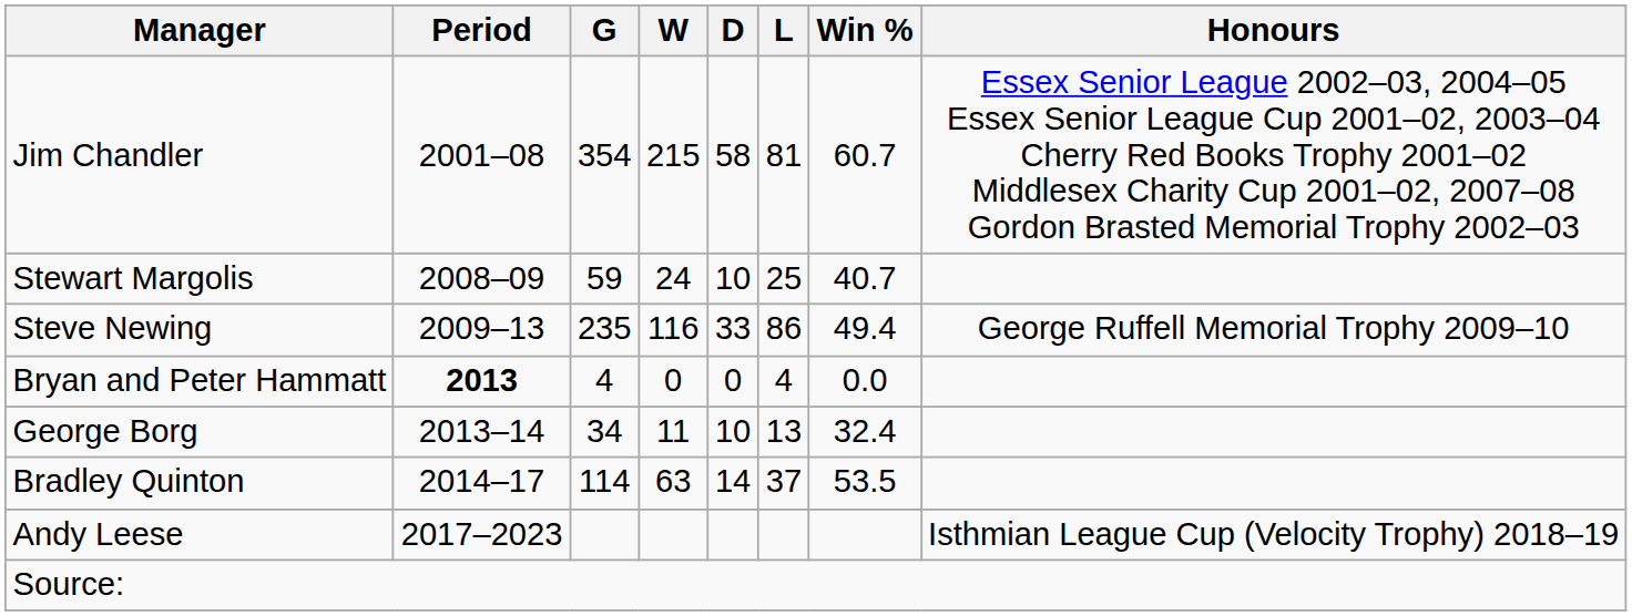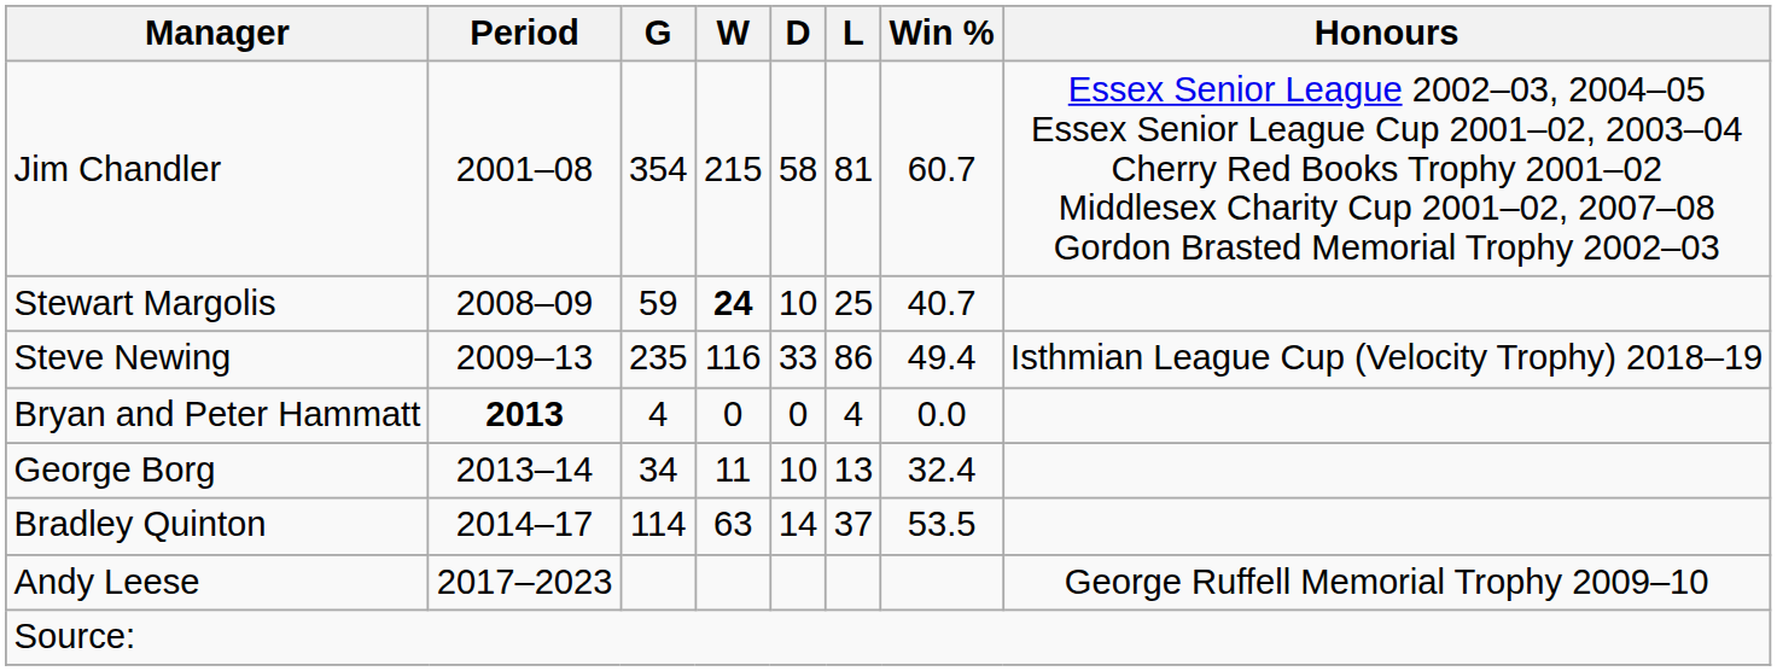Stewart Margolis | W: normal -> bold
Steve Newing | Honours: George Ruffell Memorial Trophy 2009–10 -> Isthmian League Cup (Velocity Trophy) 2018–19
Andy Leese | Honours: Isthmian League Cup (Velocity Trophy) 2018–19 -> George Ruffell Memorial Trophy 2009–10
